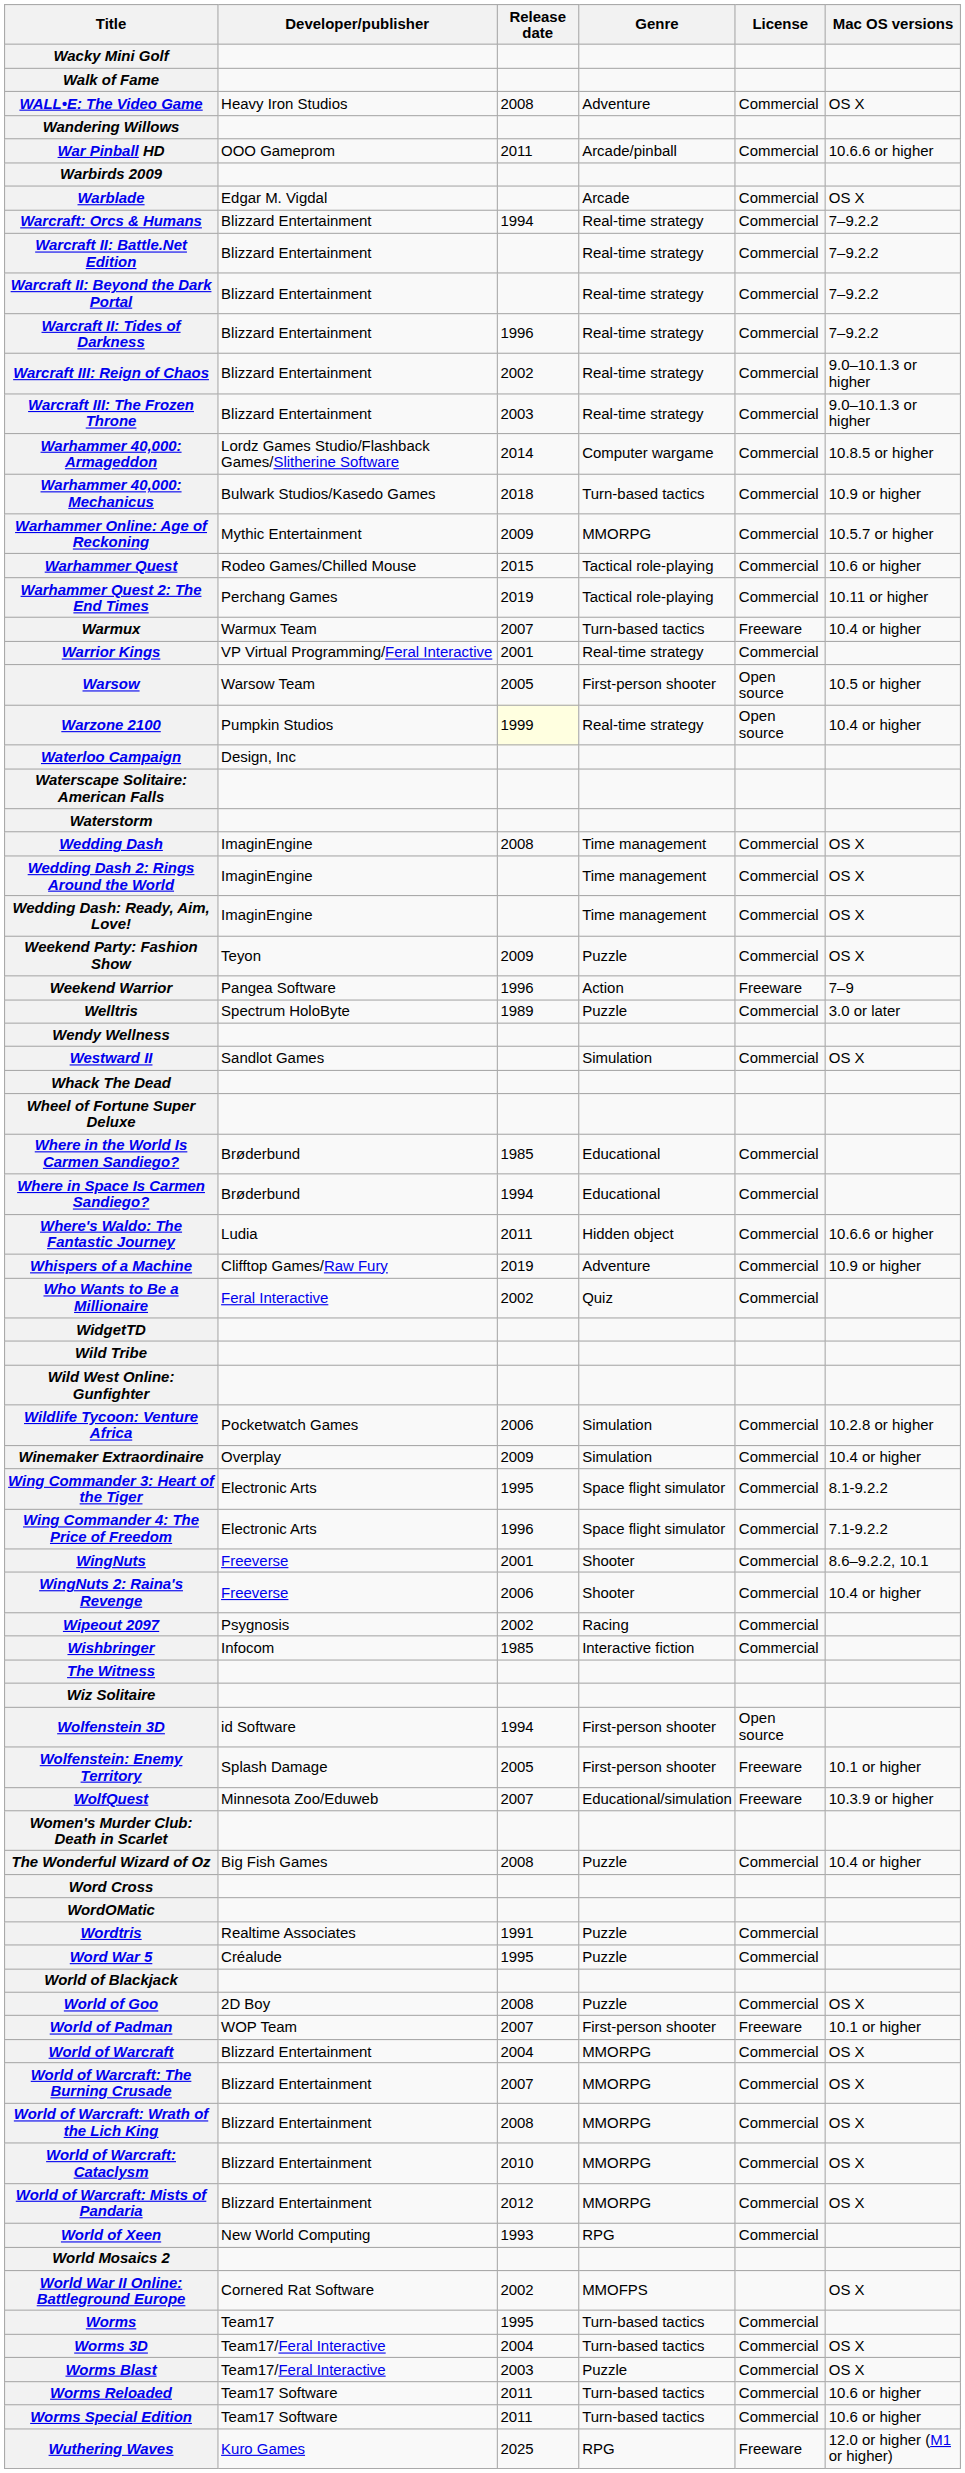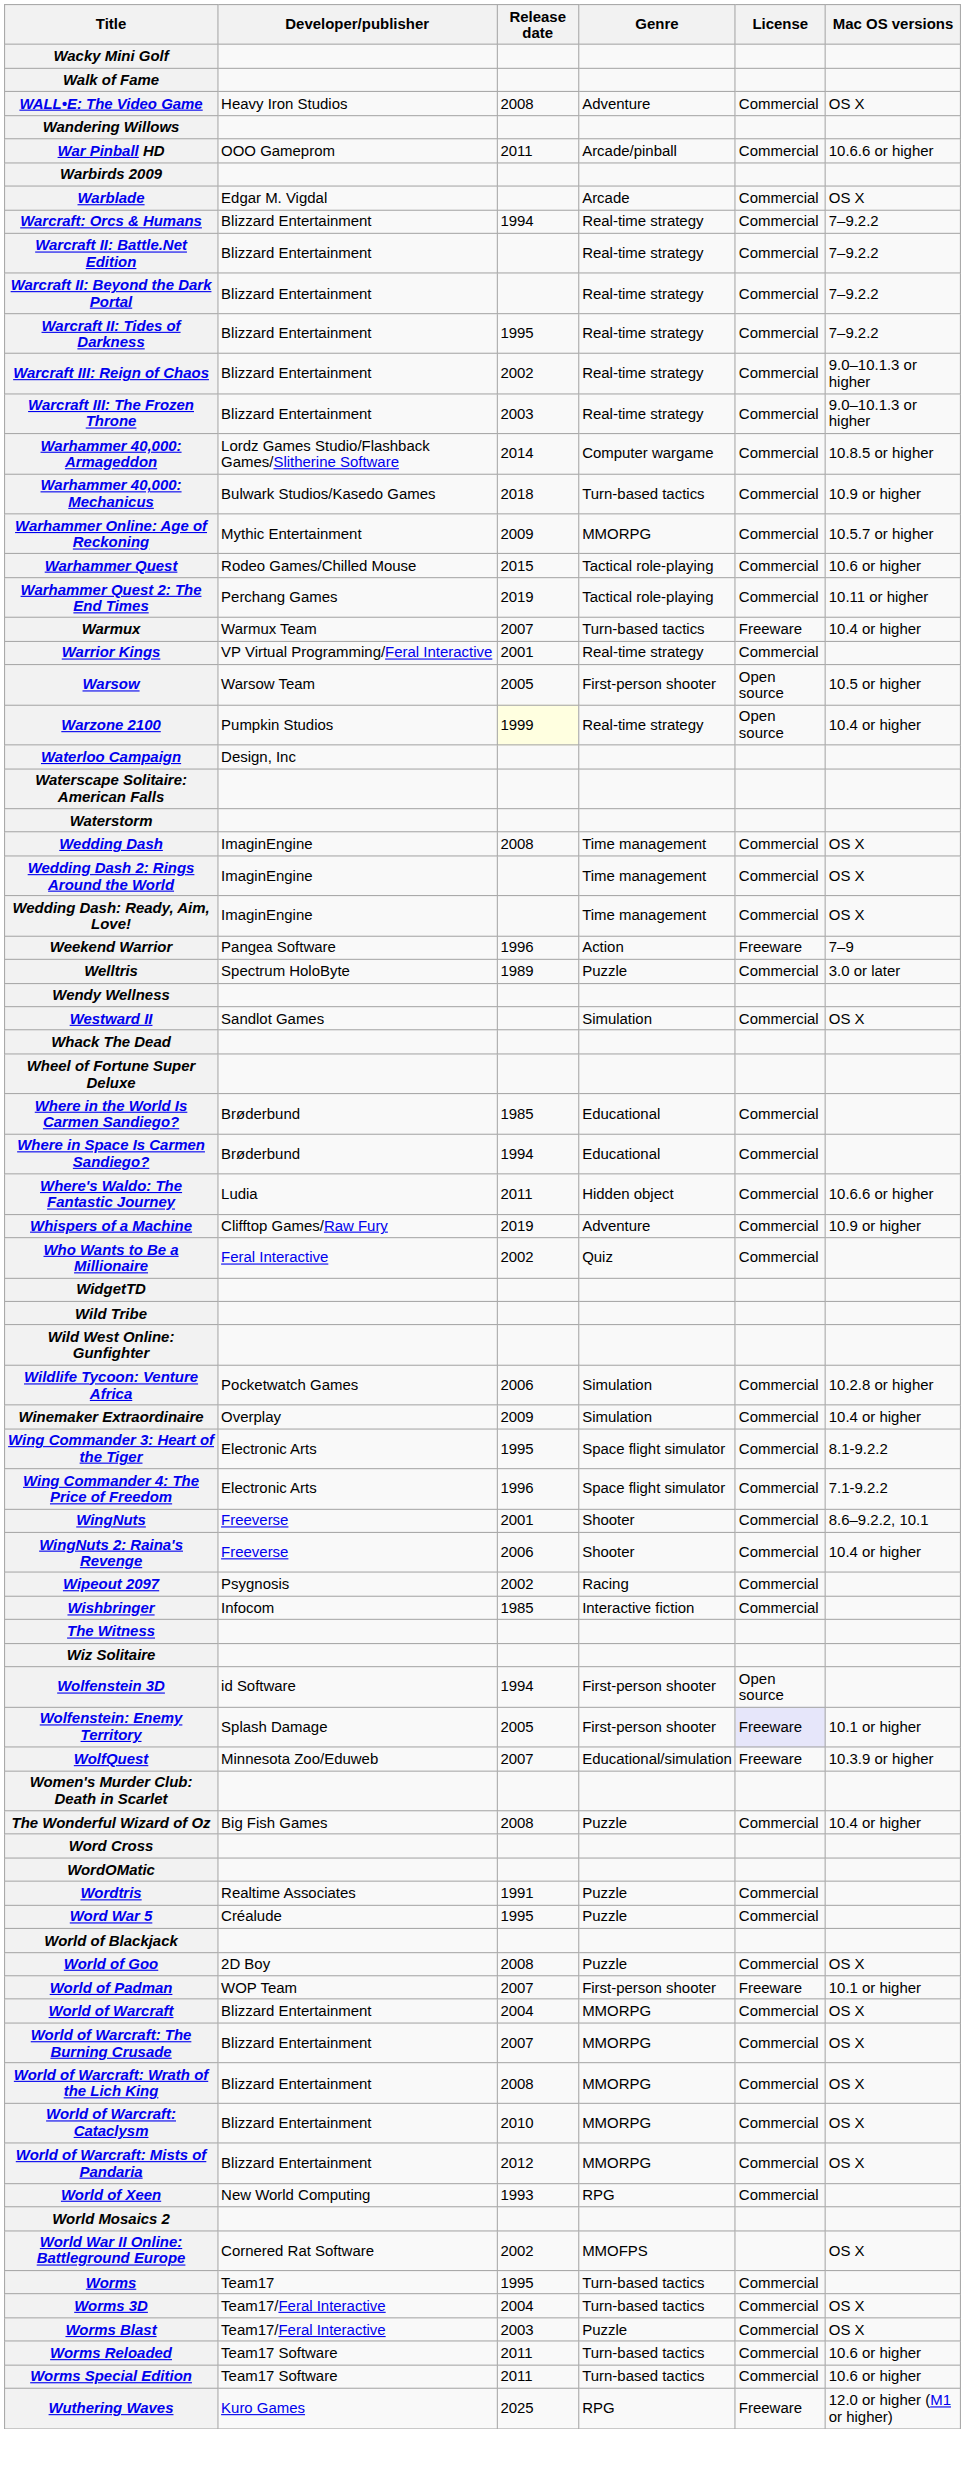Warcraft II: Tides of Darkness | Release date: 1996 -> 1995
- row: Weekend Party: Fashion Show | Teyon | 2009 | Puzzle | Commercial | OS X
Wolfenstein: Enemy Territory | License: no background -> lavender background
